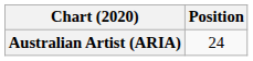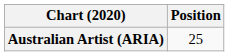Australian Artist (ARIA) | Position: 24 -> 25
